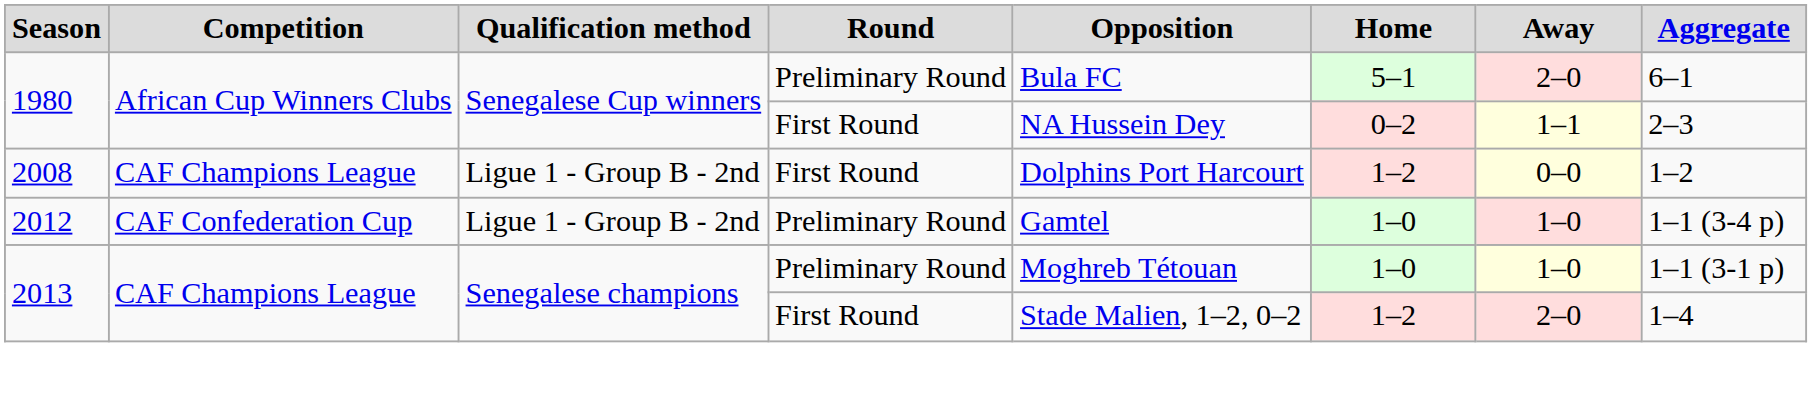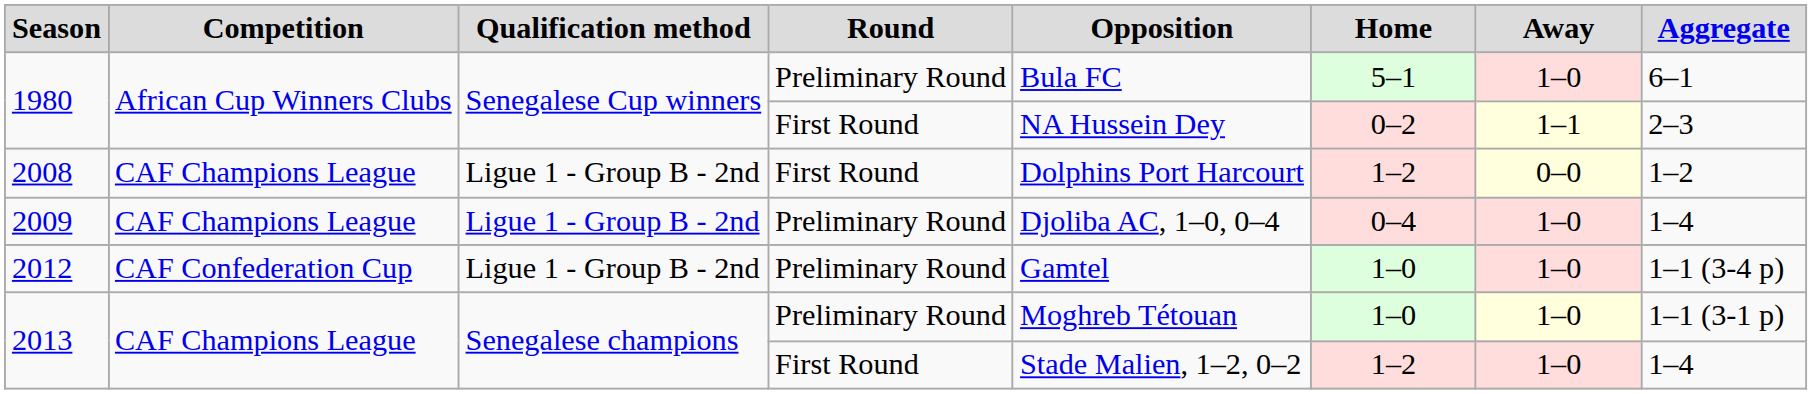1980 / Preliminary Round | Away: 2–0 -> 1–0
+ row: 2009 | CAF Champions League | Ligue 1 - Group B - 2nd | Preliminary Round | Djoliba AC, 1–0, 0–4 | 0–4 | 1–0 | 1–4
2013 / First Round | Away: 2–0 -> 1–0
